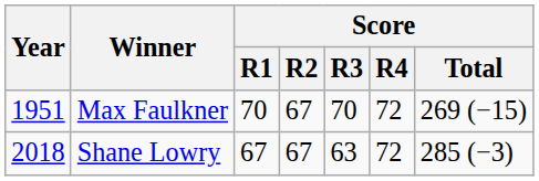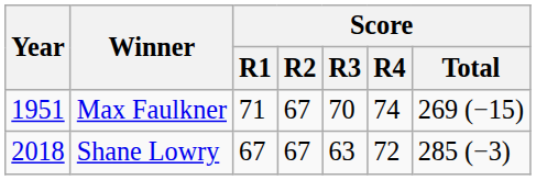Max Faulkner | Score / R1: 70 -> 71
Max Faulkner | Score / R4: 72 -> 74
